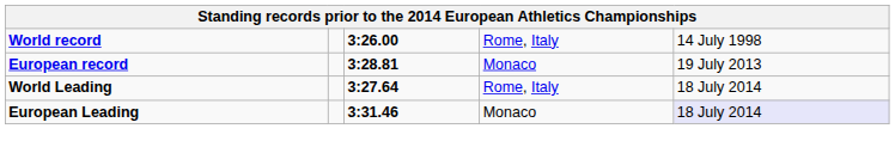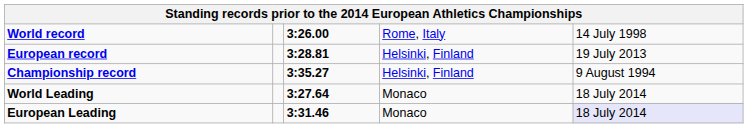European record | column 4: Monaco -> Helsinki, Finland
+ row: Championship record | 3:35.27 | Helsinki, Finland | 9 August 1994
World Leading | column 4: Rome, Italy -> Monaco
